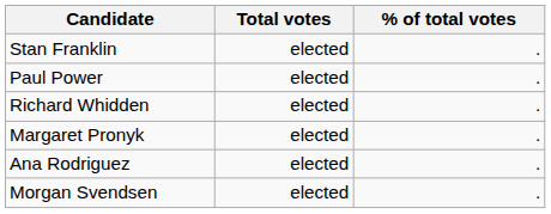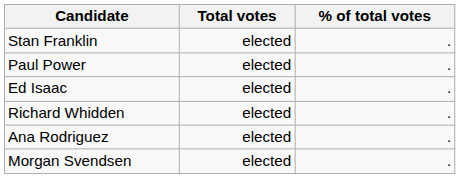+ row: Ed Isaac | elected | .
- row: Margaret Pronyk | elected | .
